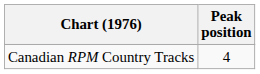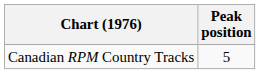Canadian RPM Country Tracks | Peak position: 4 -> 5
